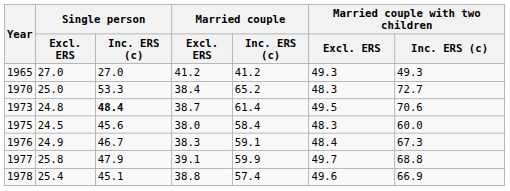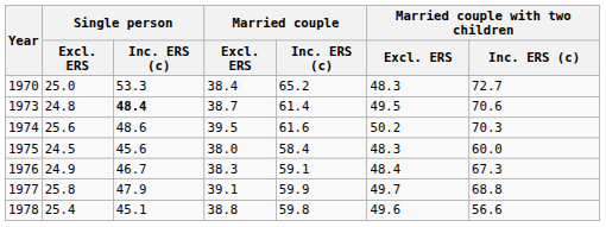- row: 1965 | 27.0 | 27.0 | 41.2 | 41.2 | 49.3 | 49.3
+ row: 1974 | 25.6 | 48.6 | 39.5 | 61.6 | 50.2 | 70.3
1978 | Married couple / Inc. ERS (c): 57.4 -> 59.8
1978 | Married couple with two children / Inc. ERS (c): 66.9 -> 56.6
